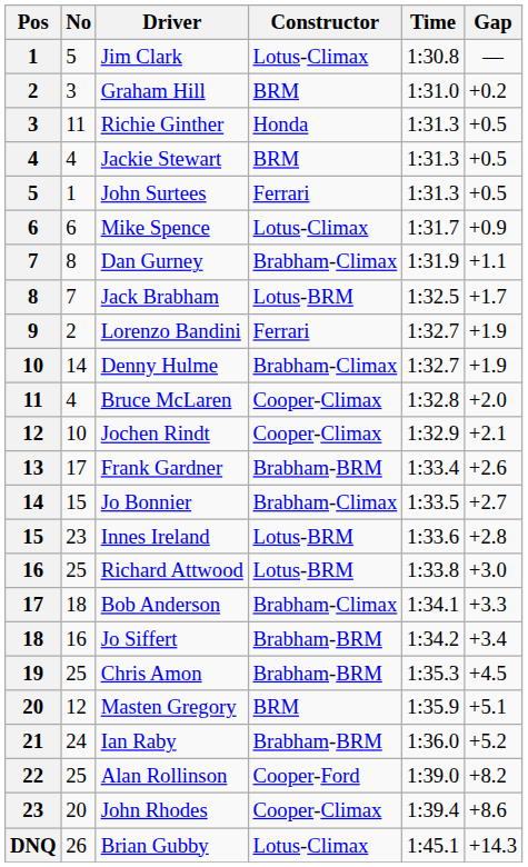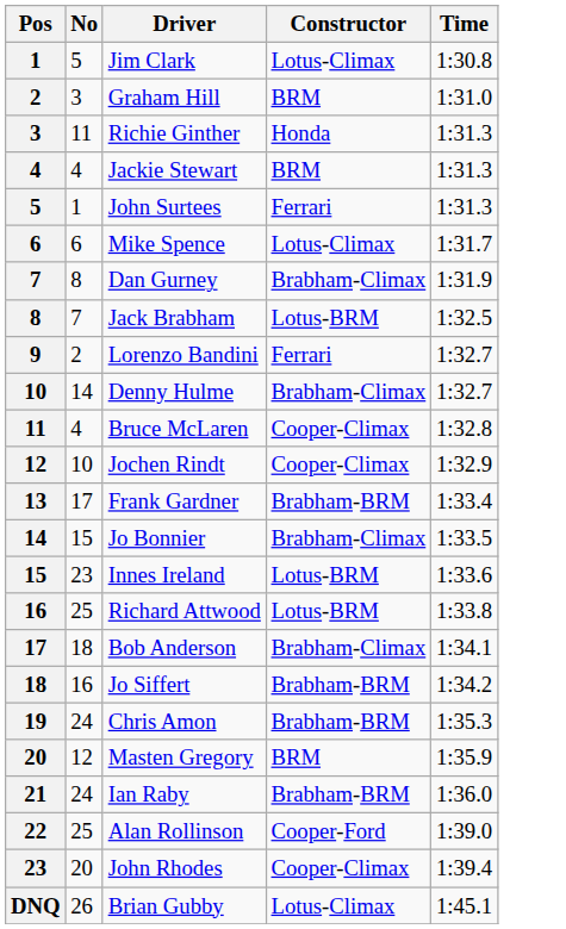- column: Gap | — | +0.2 | +0.5 | +0.5 | +0.5 | +0.9 | +1.1 | +1.7 | +1.9 | +1.9 | +2.0 | +2.1 | +2.6 | +2.7 | +2.8 | +3.0 | +3.3 | +3.4 | +4.5 | +5.1 | +5.2 | +8.2 | +8.6 | +14.3
Chris Amon | No: 25 -> 24
